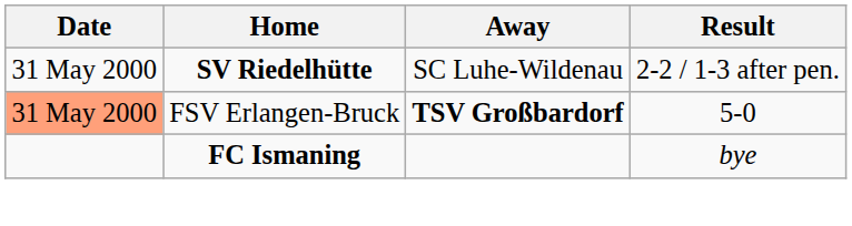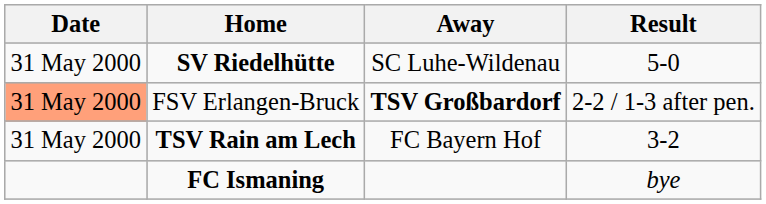SV Riedelhütte | Result: 2-2 / 1-3 after pen. -> 5-0
FSV Erlangen-Bruck | Result: 5-0 -> 2-2 / 1-3 after pen.
+ row: 31 May 2000 | TSV Rain am Lech | FC Bayern Hof | 3-2
